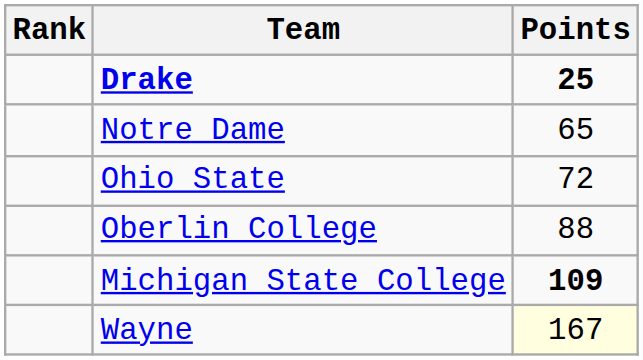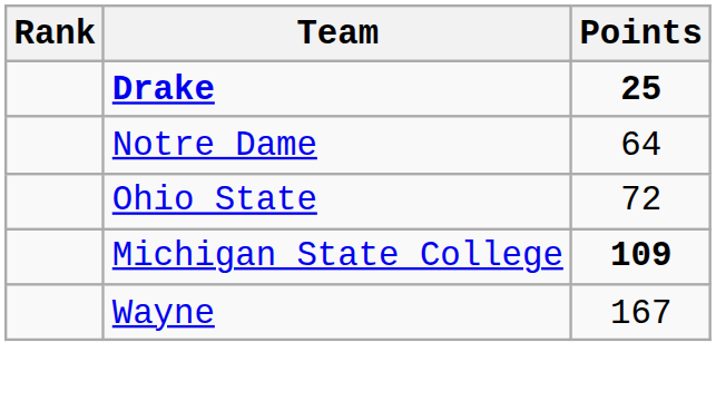Notre Dame | Points: 65 -> 64
- row: Oberlin College | 88
Wayne | Points: lightyellow background -> no background
